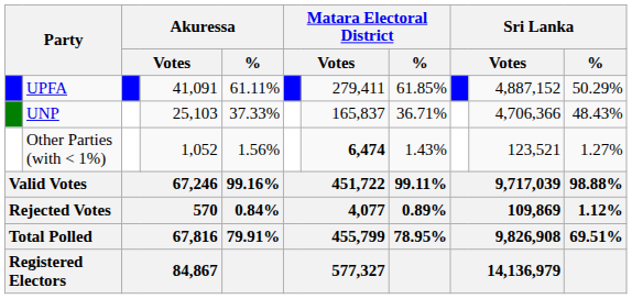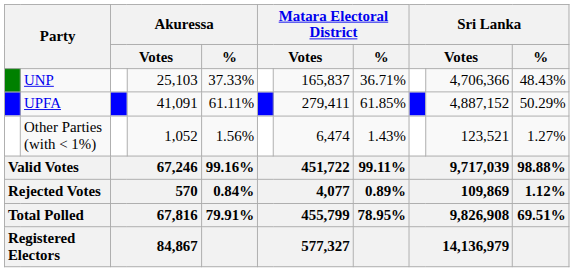rows swapped: UPFA <-> UNP
Other Parties (with < 1%) | column 7: bold -> normal
